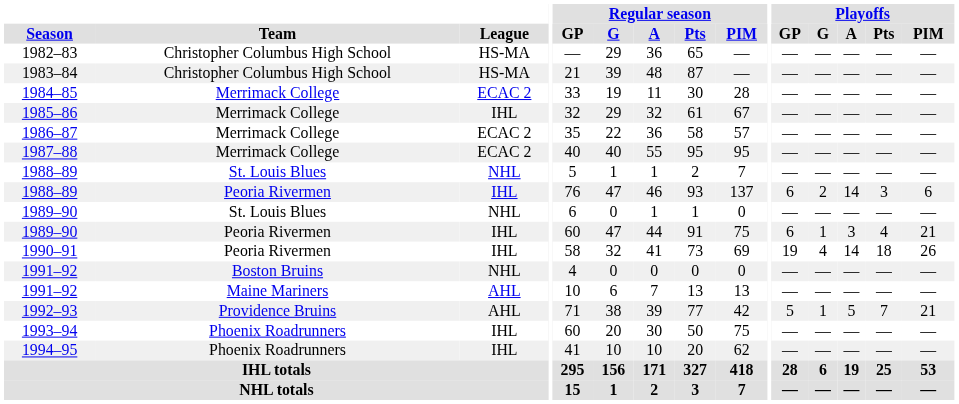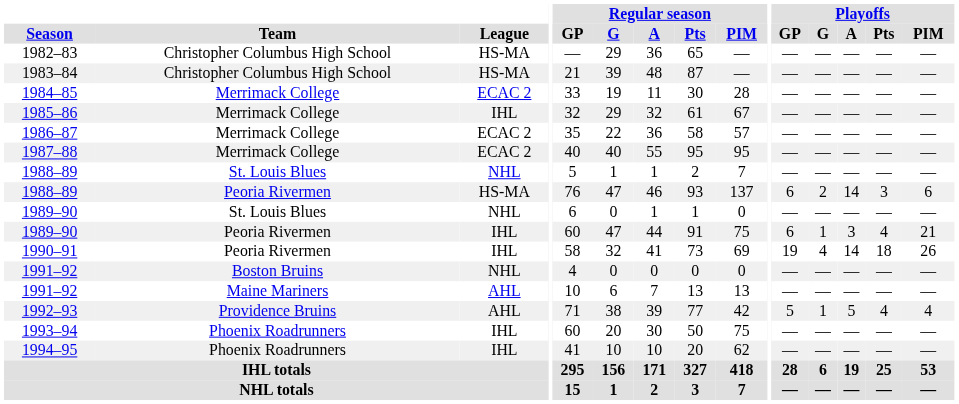1988–89 / Peoria Rivermen | League: IHL -> HS-MA
1992–93 | Playoffs / Pts: 7 -> 4
1992–93 | Playoffs / PIM: 21 -> 4
